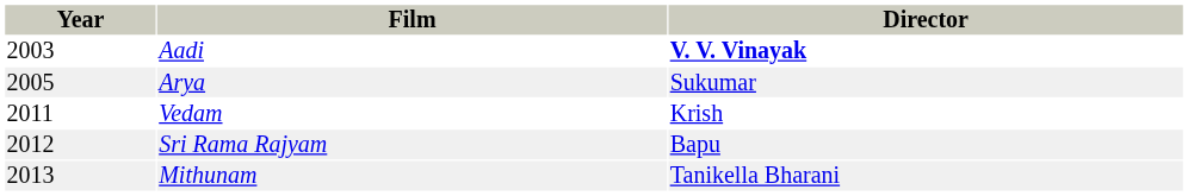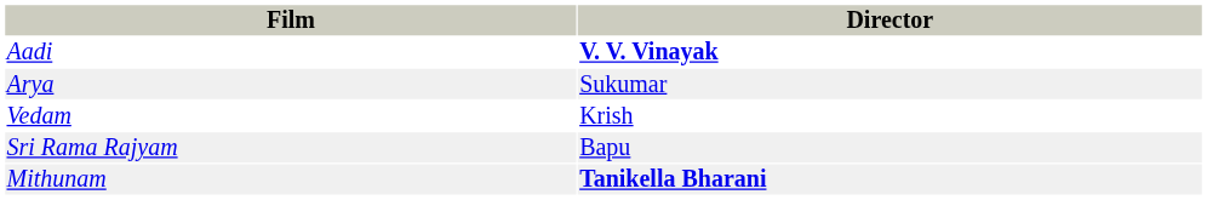- column: Year | 2003 | 2005 | 2011 | 2012 | 2013
Mithunam | Director: normal -> bold
